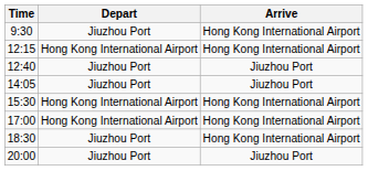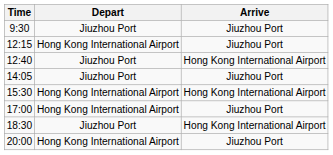9:30 | Arrive: Hong Kong International Airport -> Jiuzhou Port
12:15 | Arrive: Hong Kong International Airport -> Jiuzhou Port
12:40 | Arrive: Jiuzhou Port -> Hong Kong International Airport
17:00 | Arrive: Hong Kong International Airport -> Jiuzhou Port
20:00 | Depart: Jiuzhou Port -> Hong Kong International Airport
